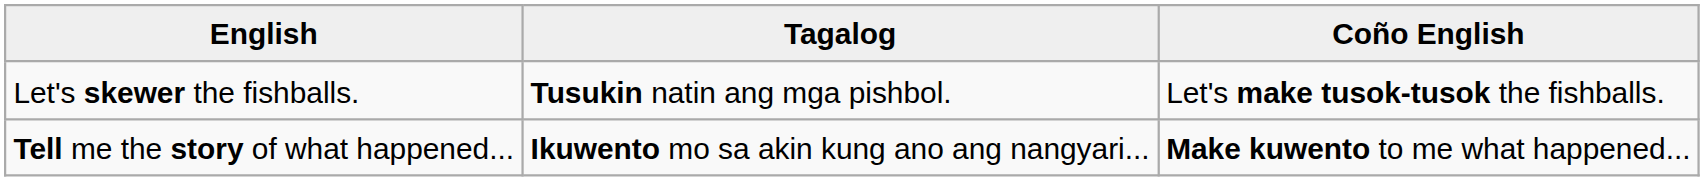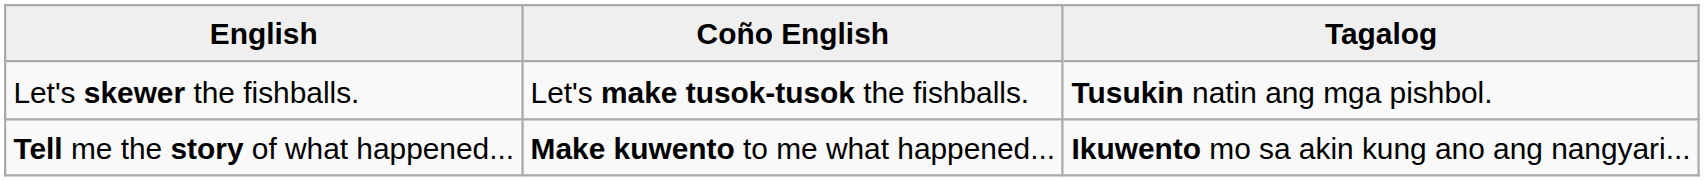columns swapped: Tagalog <-> Coño English
